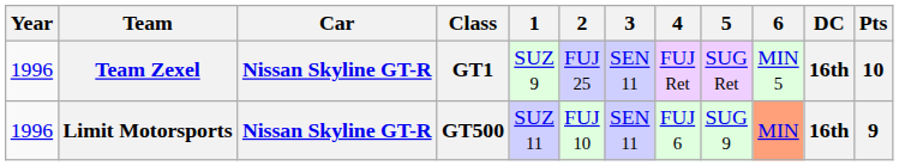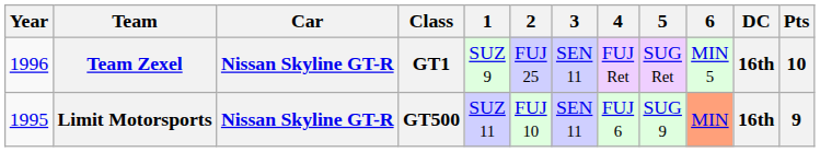Limit Motorsports | Year: 1996 -> 1995
